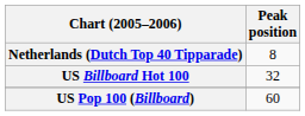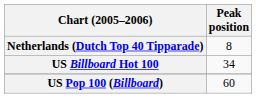US Billboard Hot 100 | Peak position: 32 -> 34
